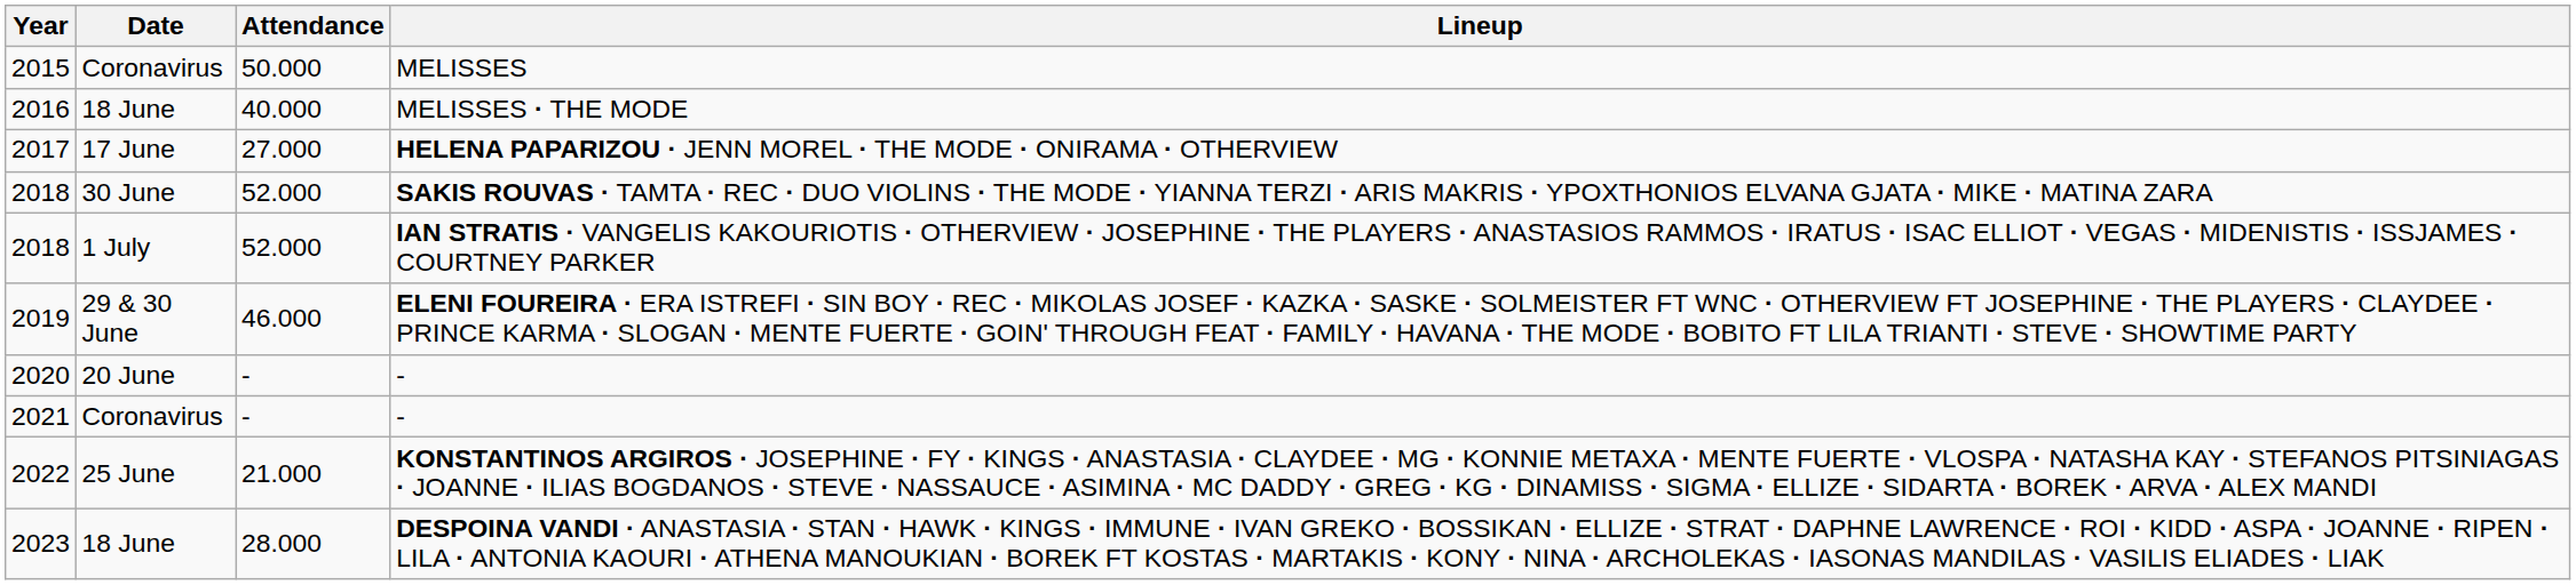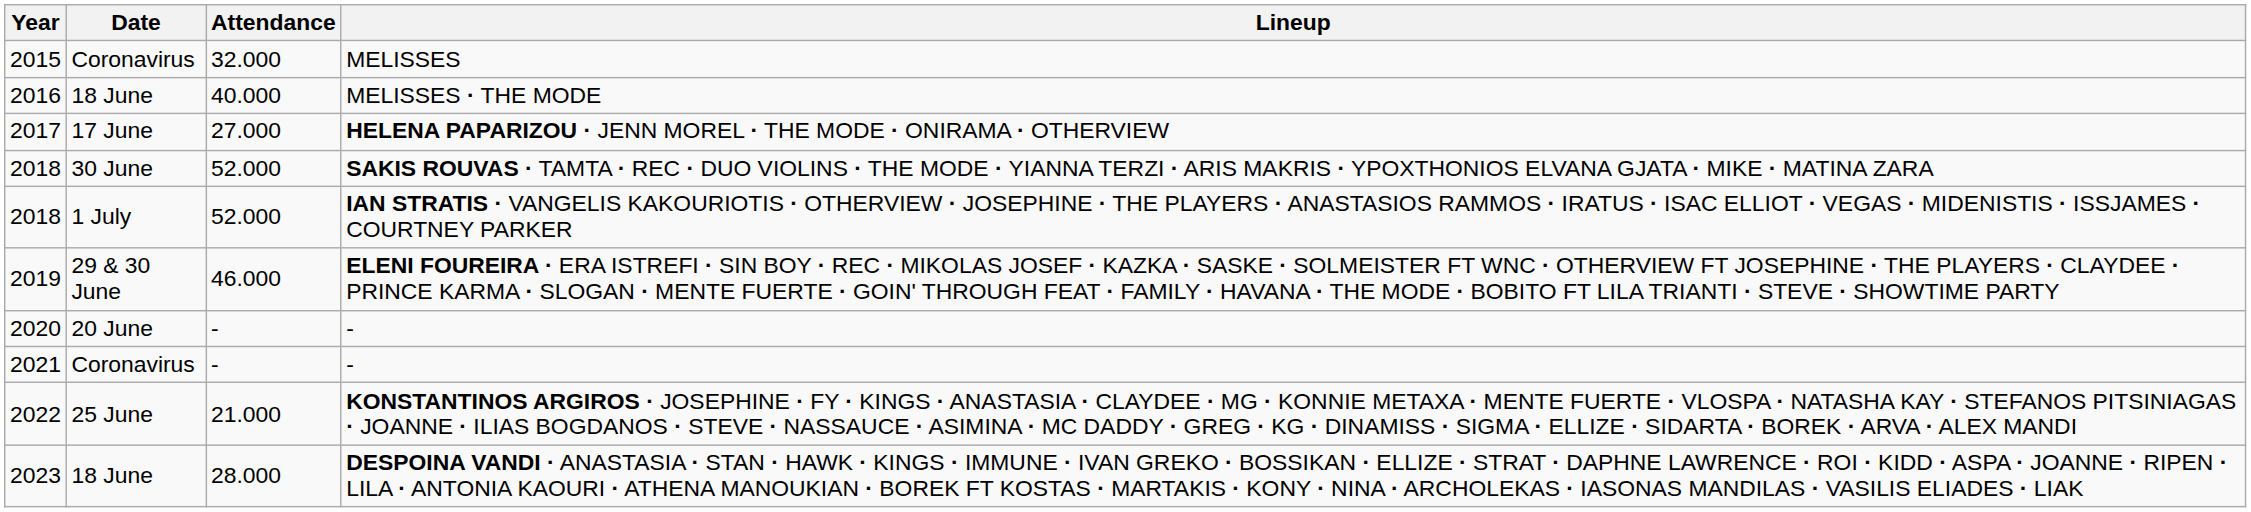MELISSES | Attendance: 50.000 -> 32.000
